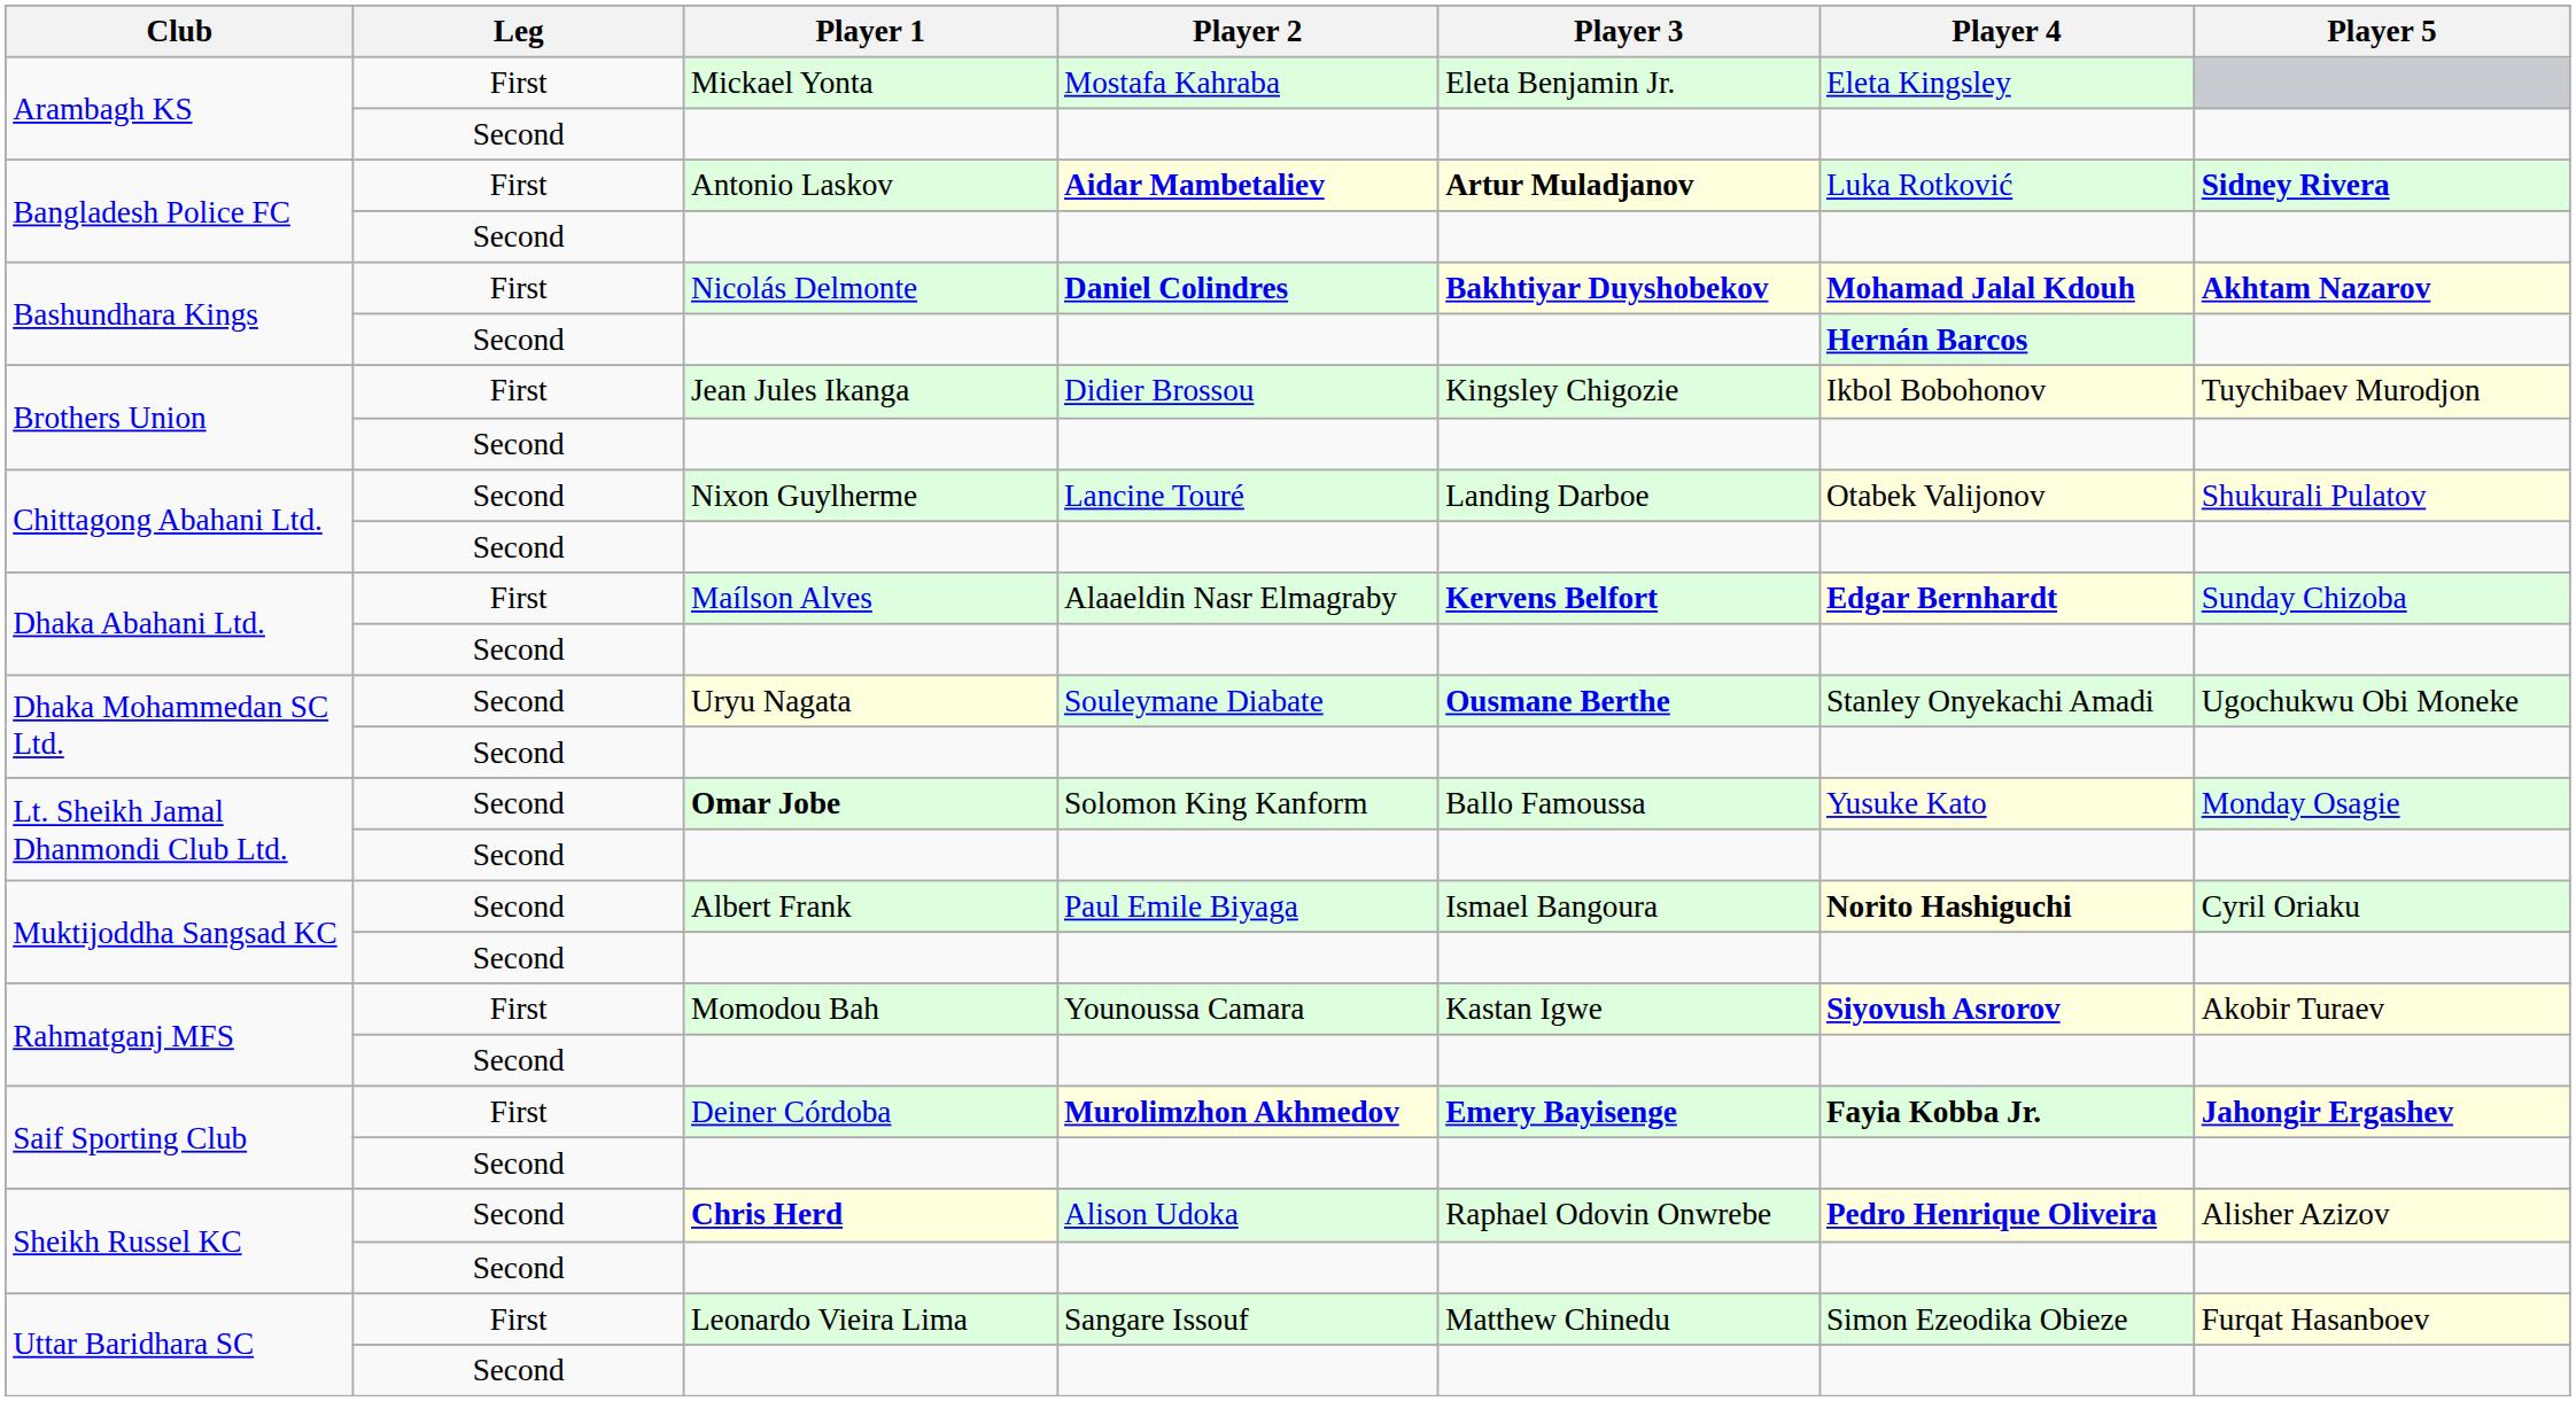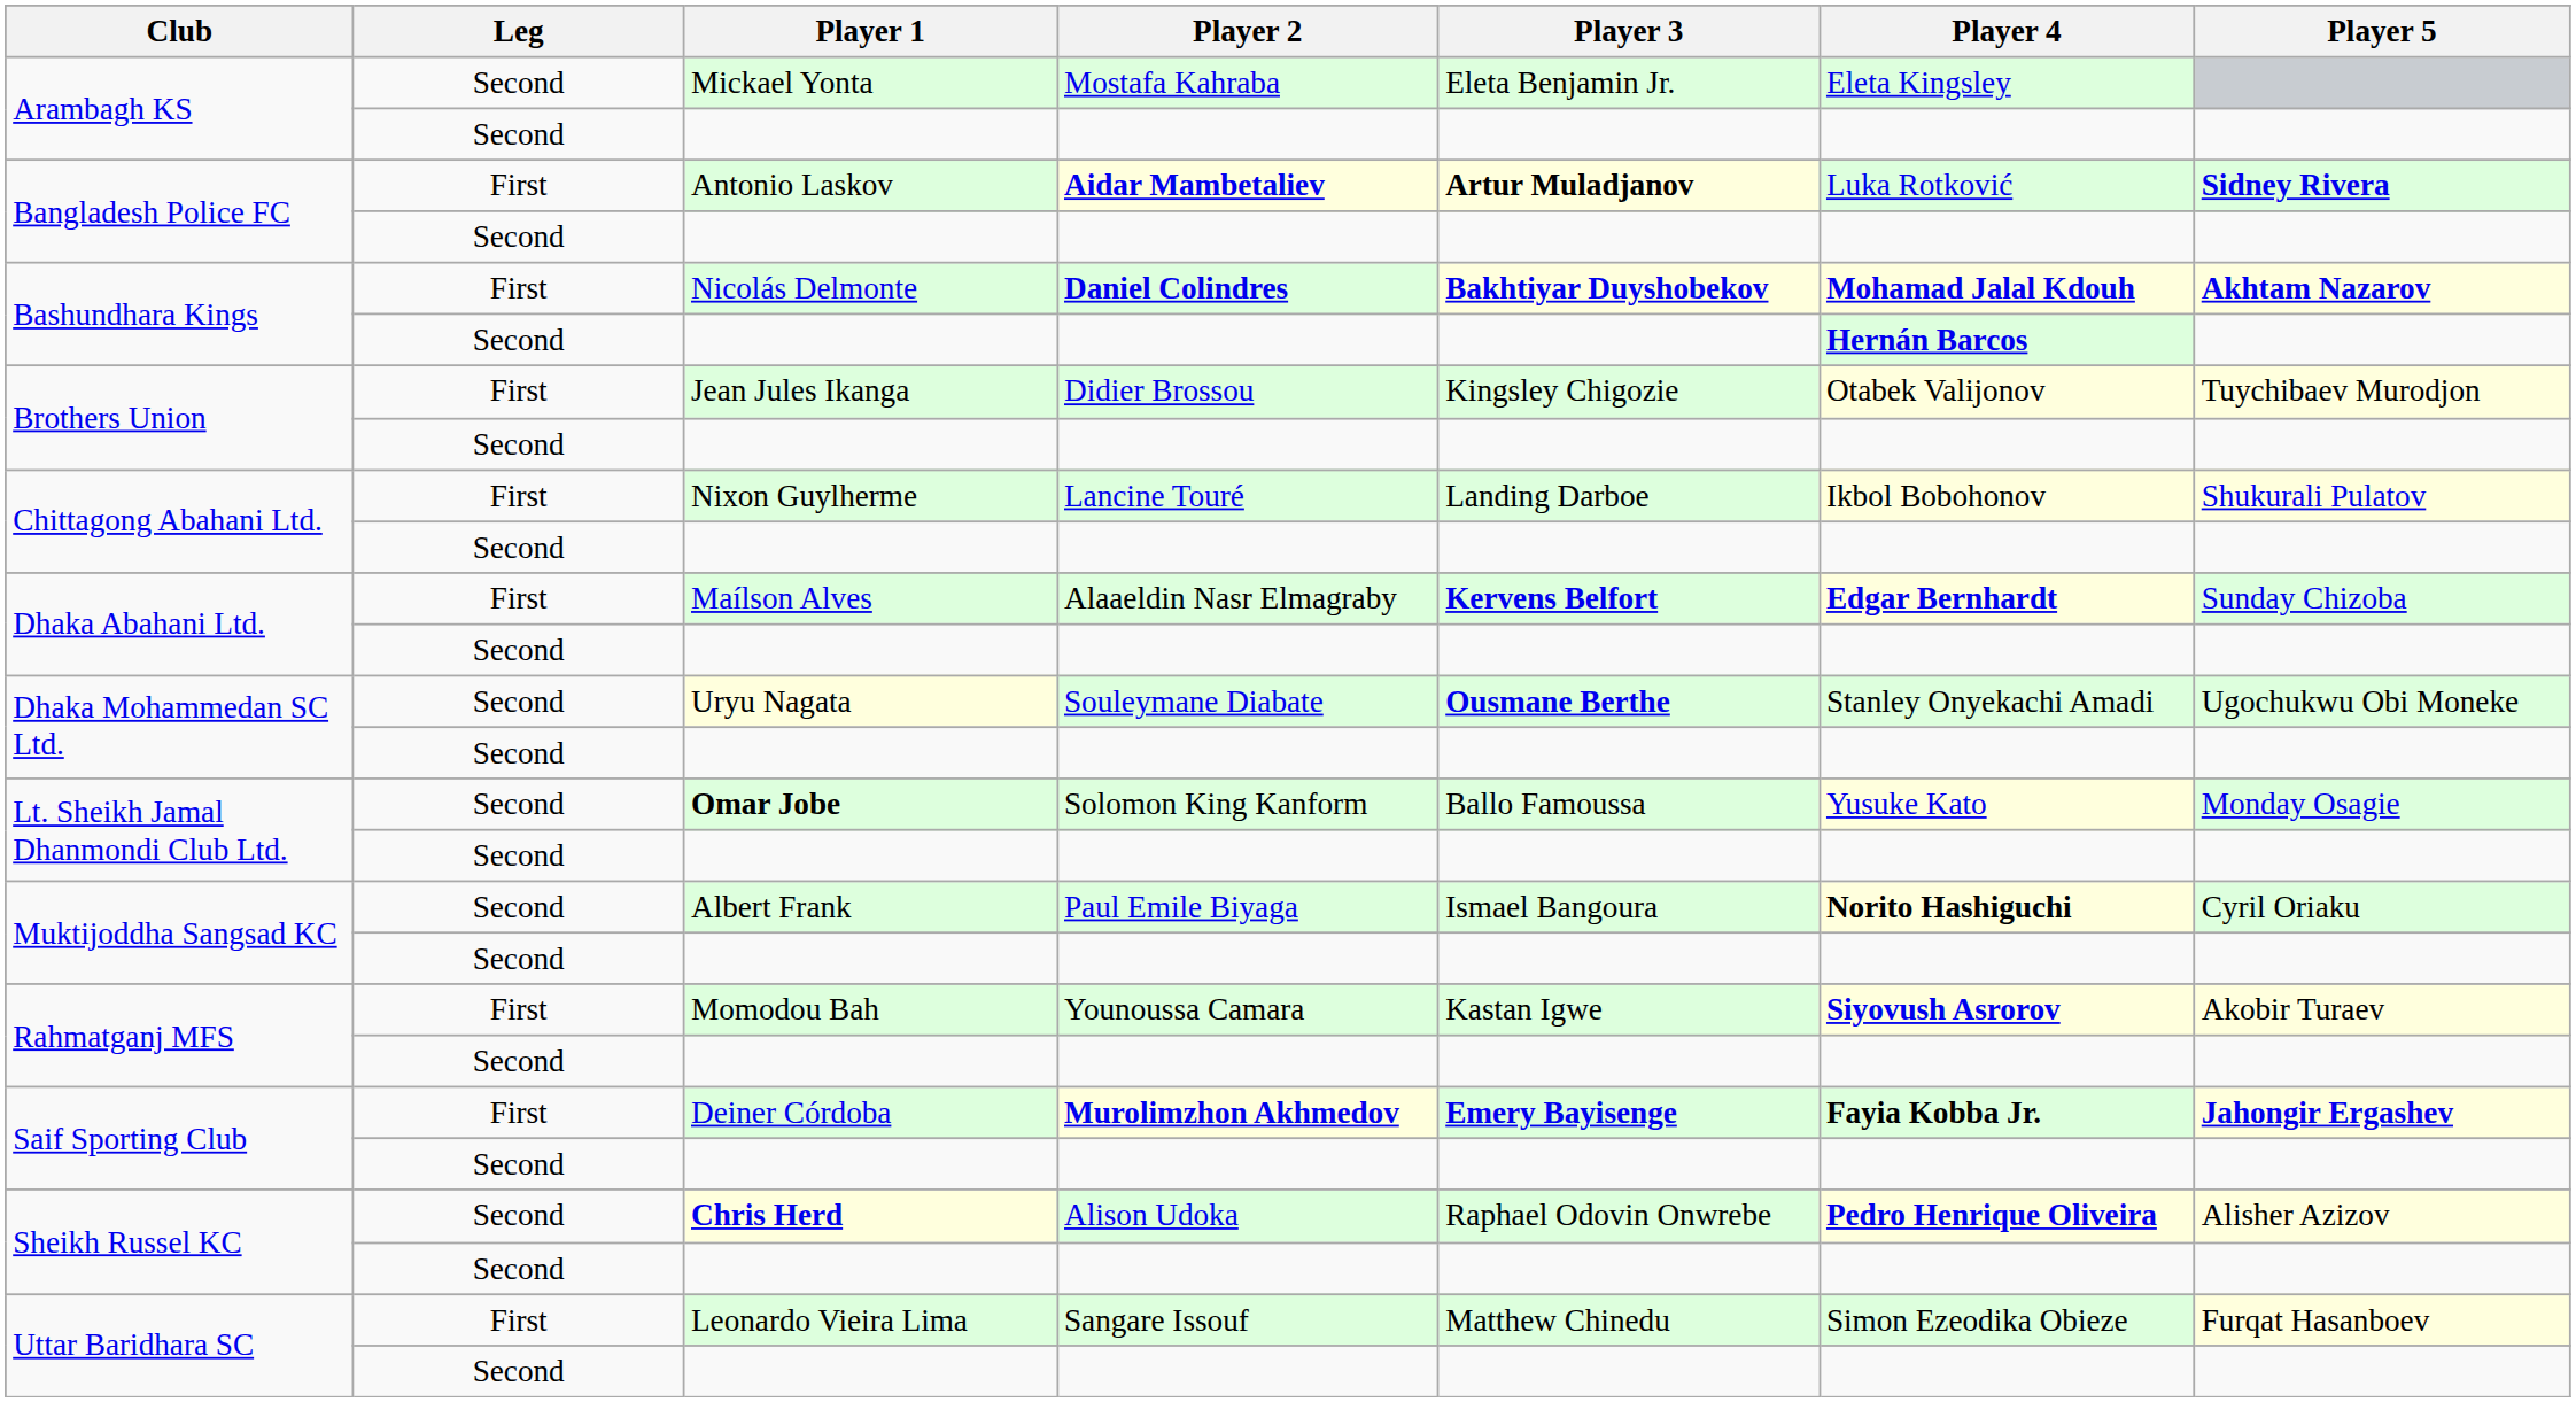Mickael Yonta | Leg: First -> Second
Jean Jules Ikanga | Player 4: Ikbol Bobohonov -> Otabek Valijonov
Nixon Guylherme | Leg: Second -> First
Nixon Guylherme | Player 4: Otabek Valijonov -> Ikbol Bobohonov
